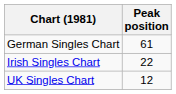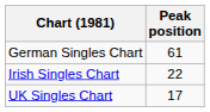UK Singles Chart | Peak position: 12 -> 17
